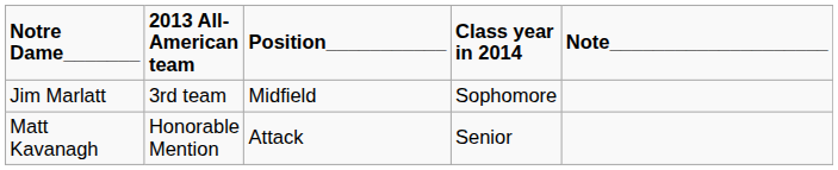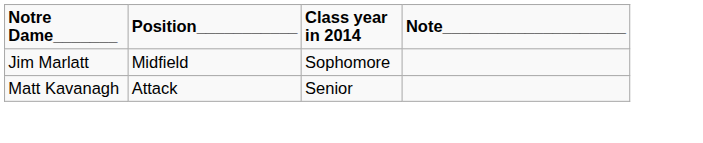- column: 2013 All-American team | 3rd team | Honorable Mention
